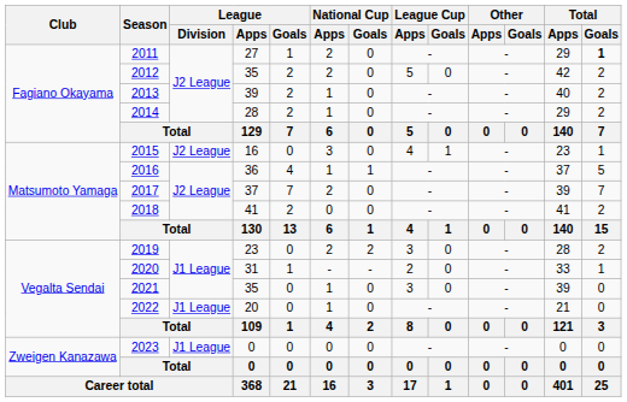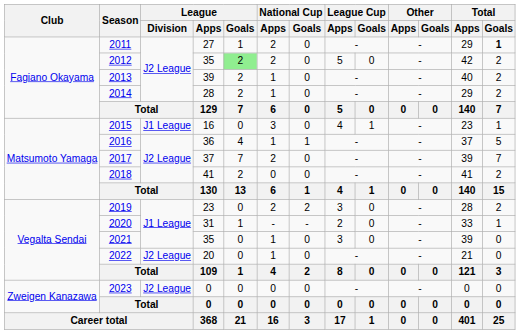2012 | League / Goals: no background -> lightgreen background
2015 | League / Division: J2 League -> J1 League
2022 | League / Division: J1 League -> J2 League
2023 | League / Division: J1 League -> J2 League
